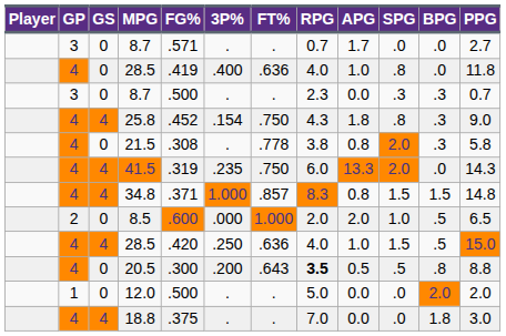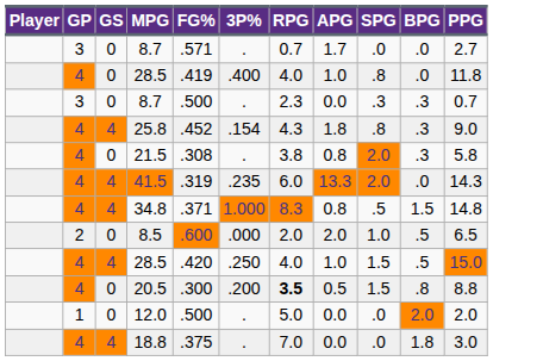- column: FT% | . | .636 | . | .750 | .778 | .750 | .857 | 1.000 | .636 | .643 | . | .
34.8 | SPG: 1.5 -> .5
20.5 | SPG: .5 -> 1.5
